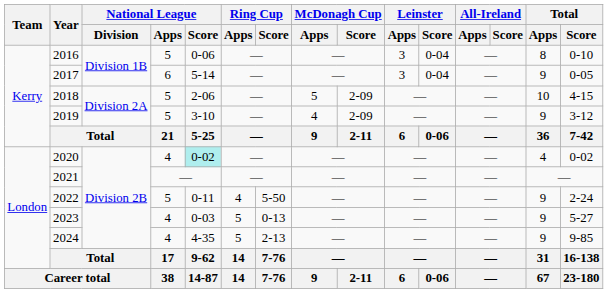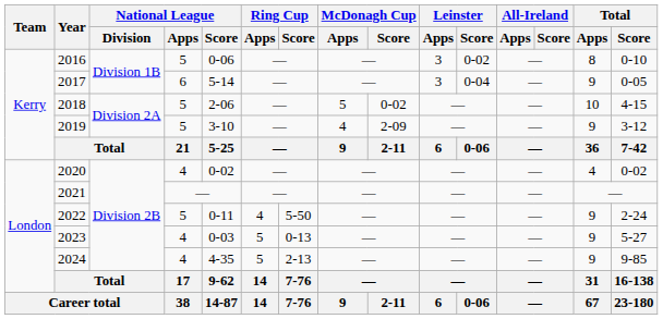2016 | Leinster / Score: 0-04 -> 0-02
2018 | McDonagh Cup / Score: 2-09 -> 0-02
2020 | National League / Score: paleturquoise background -> no background
